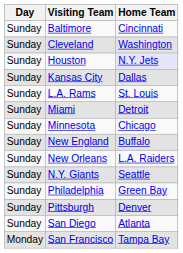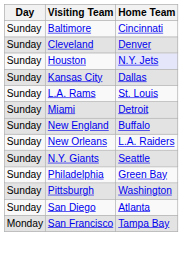Cleveland | Home Team: Washington -> Denver
- row: Sunday | Minnesota | Chicago
Pittsburgh | Home Team: Denver -> Washington
